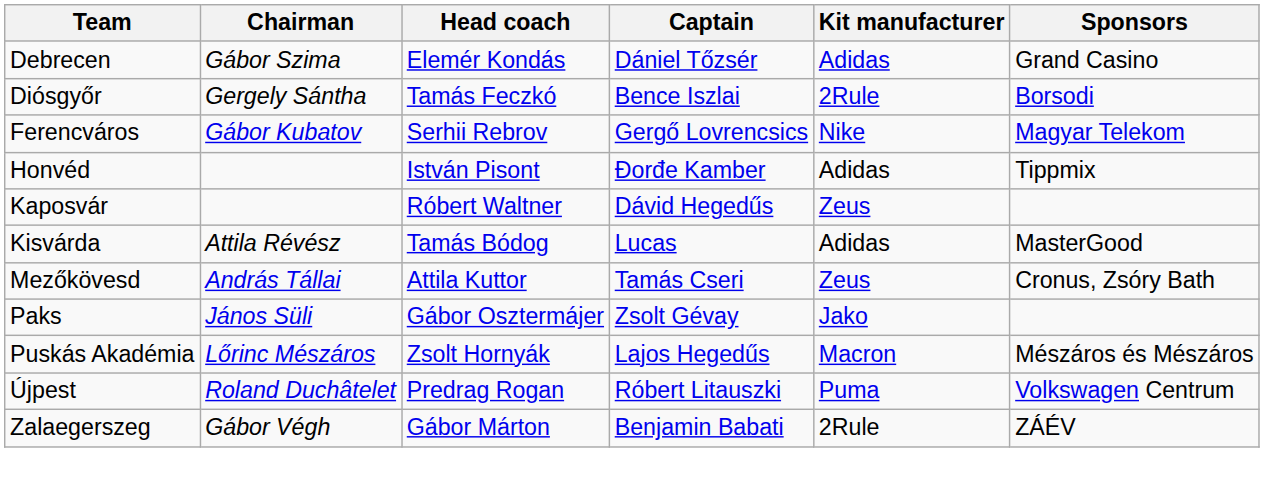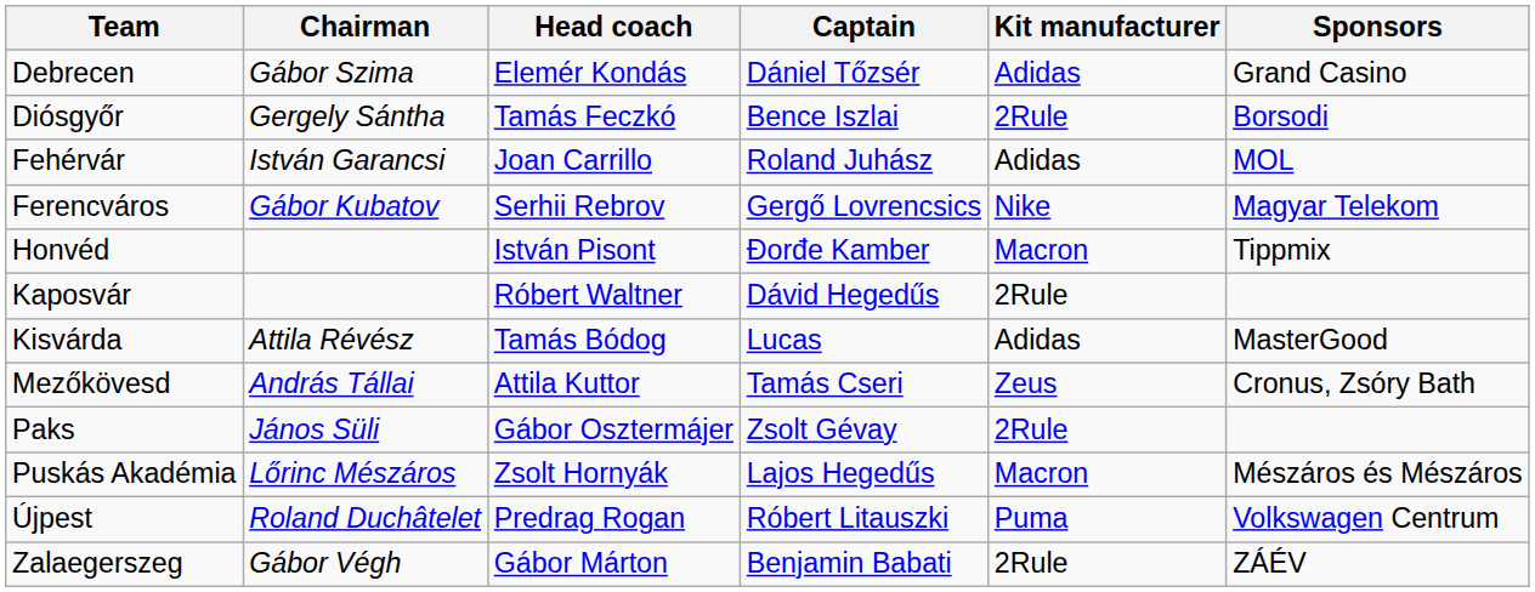+ row: Fehérvár | István Garancsi | Joan Carrillo | Roland Juhász | Adidas | MOL
Honvéd | Kit manufacturer: Adidas -> Macron
Kaposvár | Kit manufacturer: Zeus -> 2Rule
Paks | Kit manufacturer: Jako -> 2Rule
